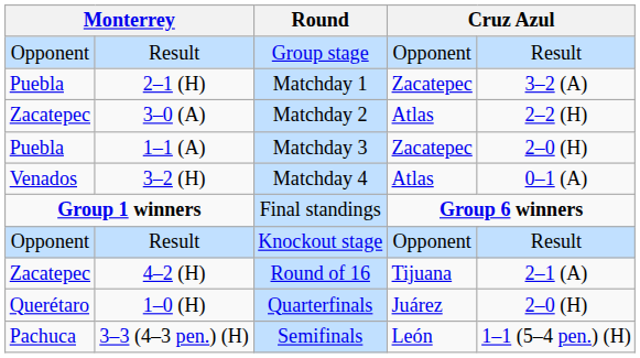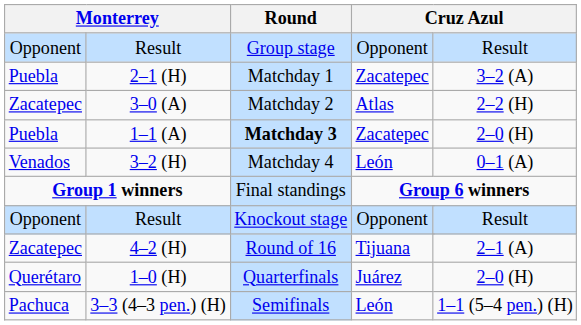1–1 (A) | Round: normal -> bold
3–2 (H) | column 6: Atlas -> León
